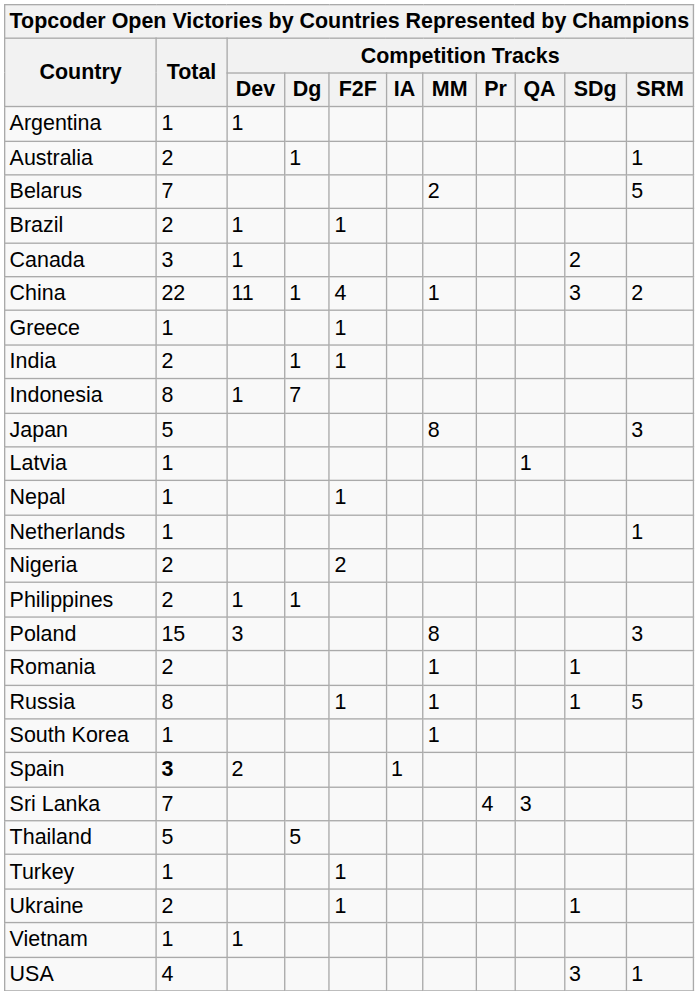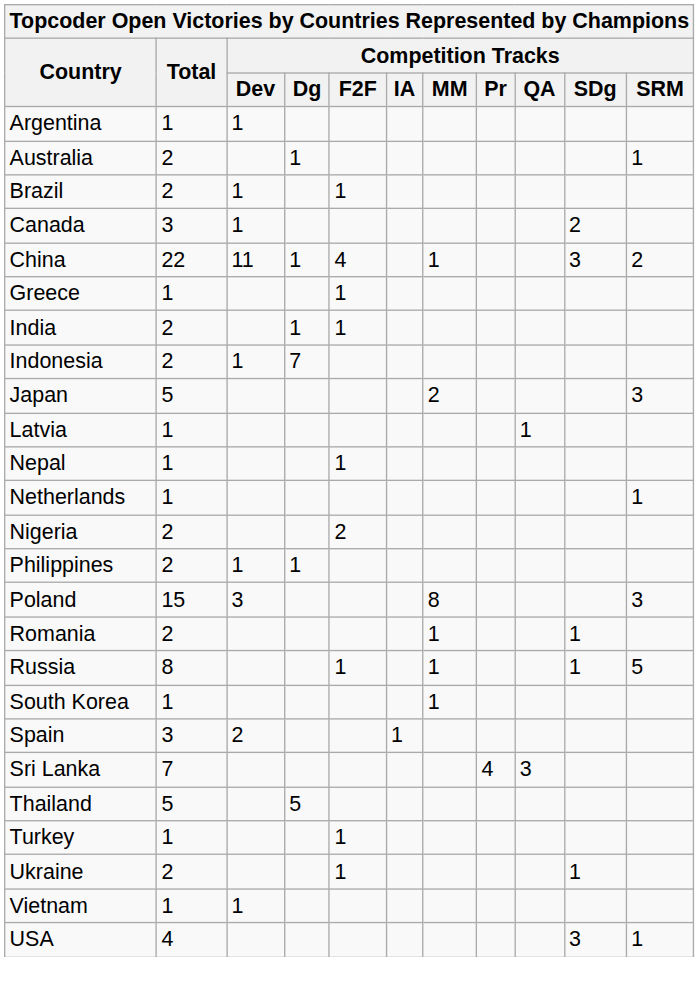- row: Belarus | 7 | 2 | 5
Indonesia | Total: 8 -> 2
Japan | Competition Tracks / MM: 8 -> 2
Spain | Total: bold -> normal
